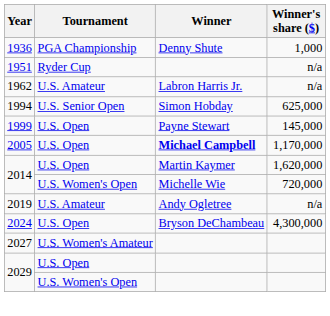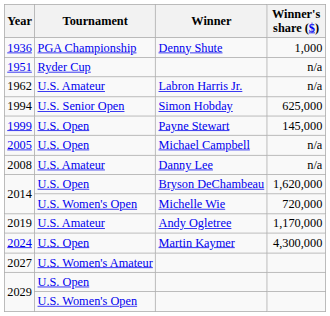2005 | Winner: bold -> normal
2005 | Winner's share ($): 1,170,000 -> n/a
+ row: 2008 | U.S. Amateur | Danny Lee | n/a
2014 / U.S. Open | Winner: Martin Kaymer -> Bryson DeChambeau
2019 | Winner's share ($): n/a -> 1,170,000
2024 | Winner: Bryson DeChambeau -> Martin Kaymer
